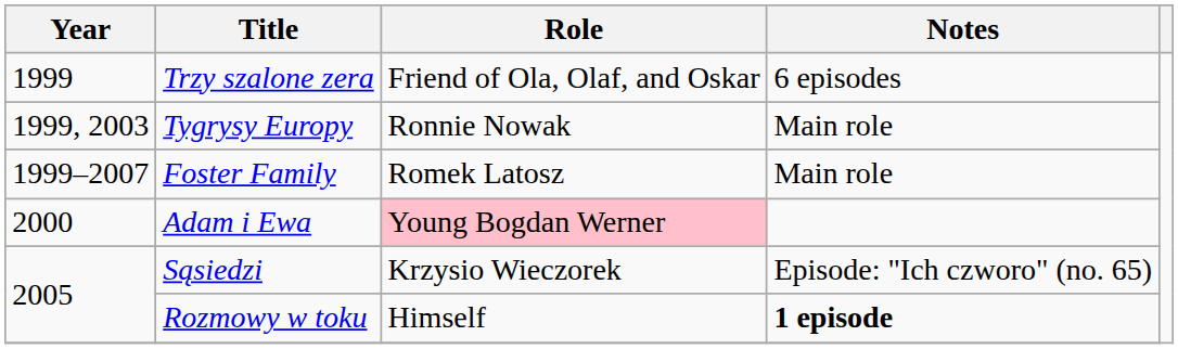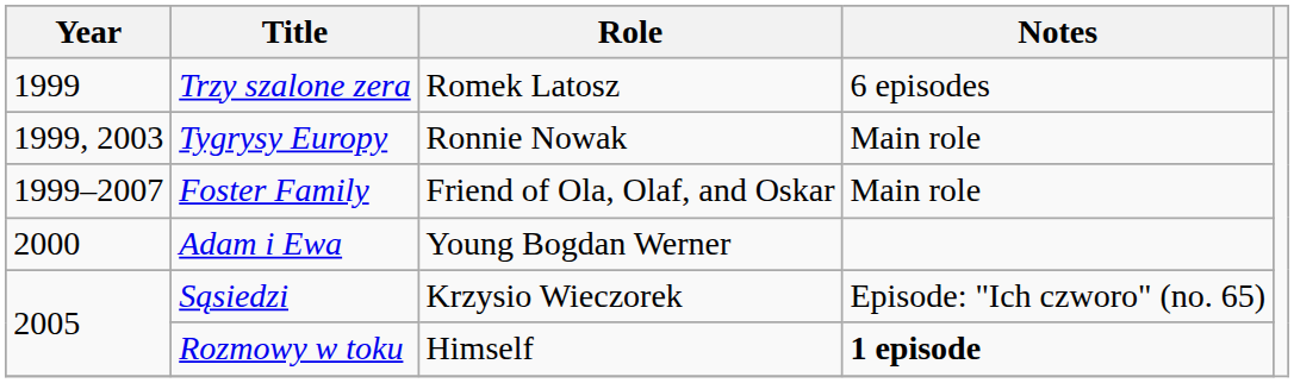Trzy szalone zera | Role: Friend of Ola, Olaf, and Oskar -> Romek Latosz
Foster Family | Role: Romek Latosz -> Friend of Ola, Olaf, and Oskar
Adam i Ewa | Role: pink background -> no background
